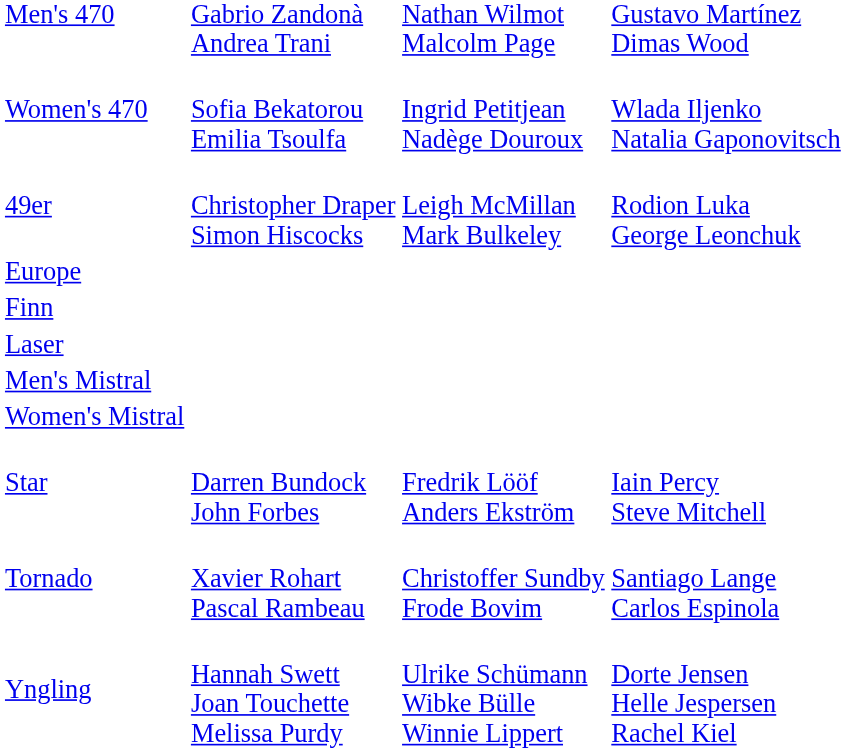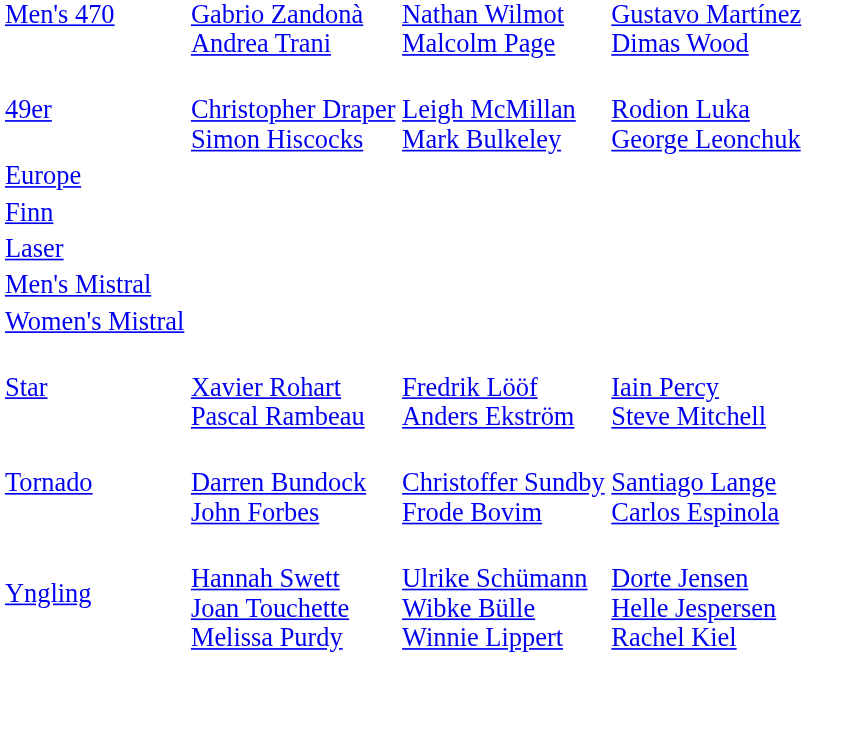- row: Women's 470 | Sofia Bekatorou Emilia Tsoulfa | Ingrid Petitjean Nadège Douroux | Wlada Iljenko Natalia Gaponovitsch
Star | column 2: Darren Bundock John Forbes -> Xavier Rohart Pascal Rambeau
Tornado | column 2: Xavier Rohart Pascal Rambeau -> Darren Bundock John Forbes
